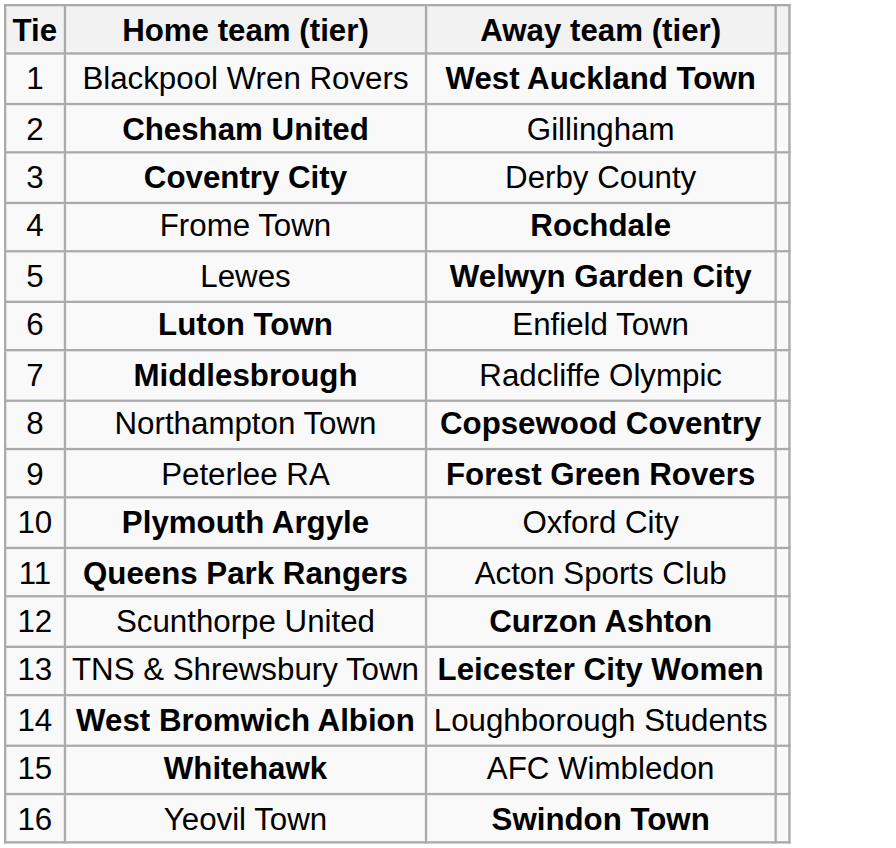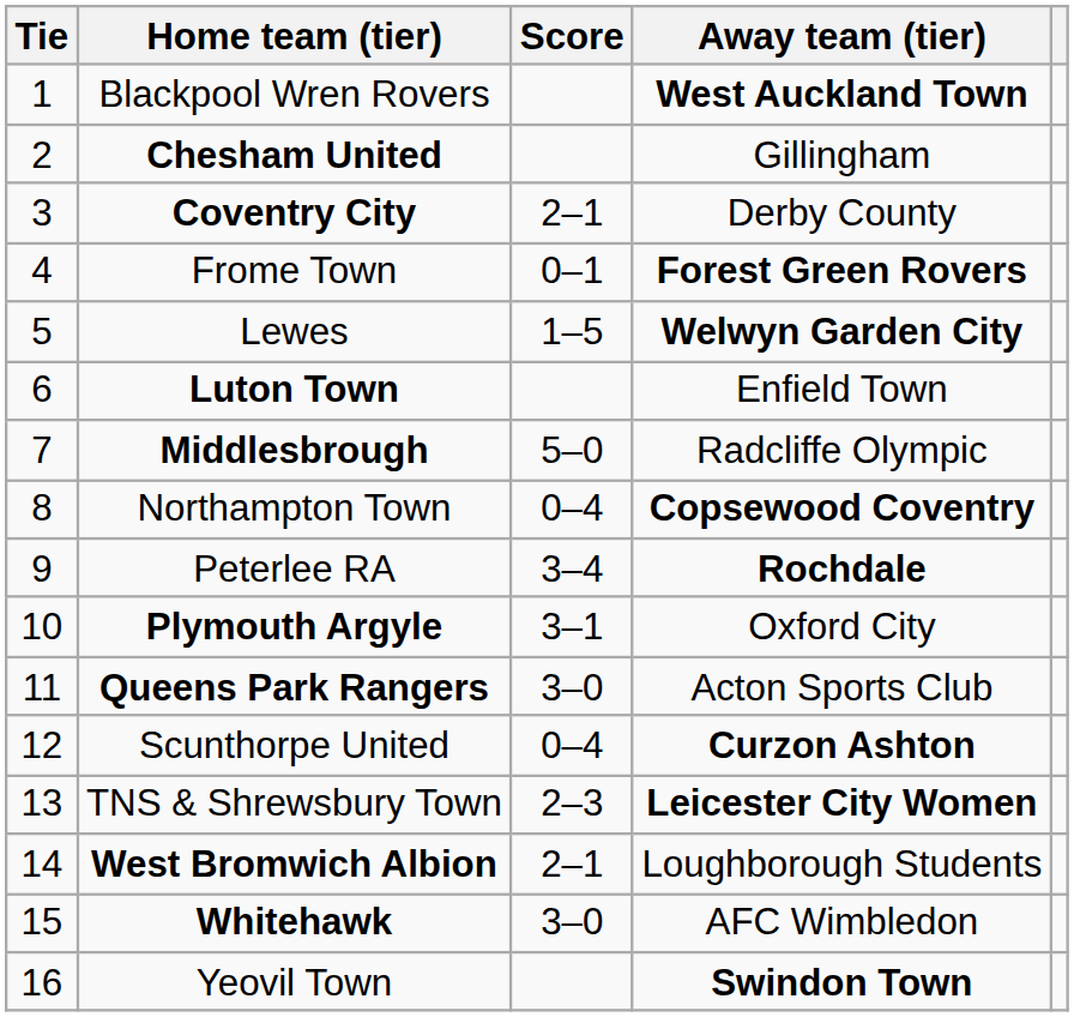+ column: Score | 2–1 | 0–1 | 1–5 | 5–0 | 0–4 | 3–4 | 3–1 | 3–0 | 0–4 | 2–3 | 2–1 | 3–0
Frome Town | Away team (tier): Rochdale -> Forest Green Rovers
Peterlee RA | Away team (tier): Forest Green Rovers -> Rochdale
